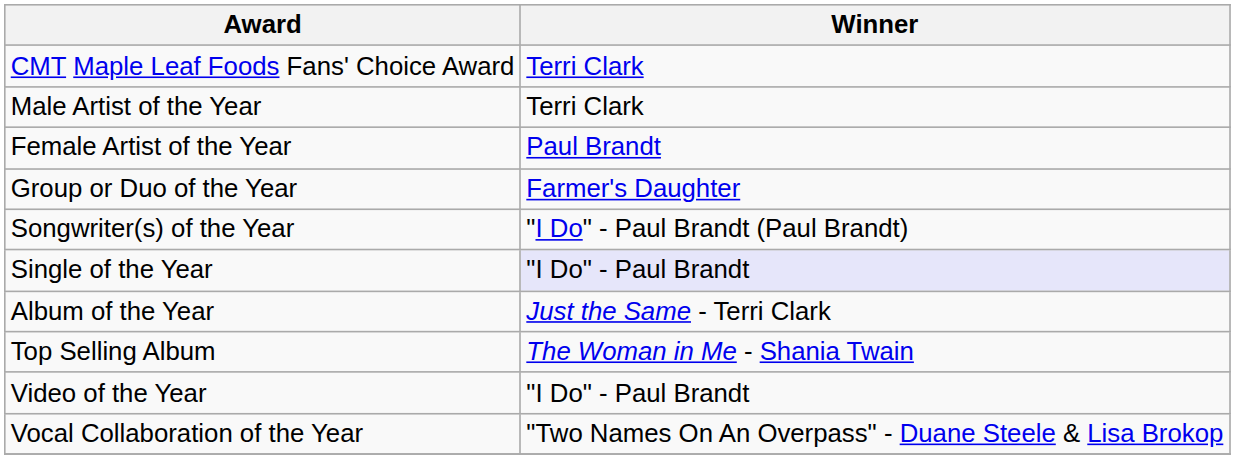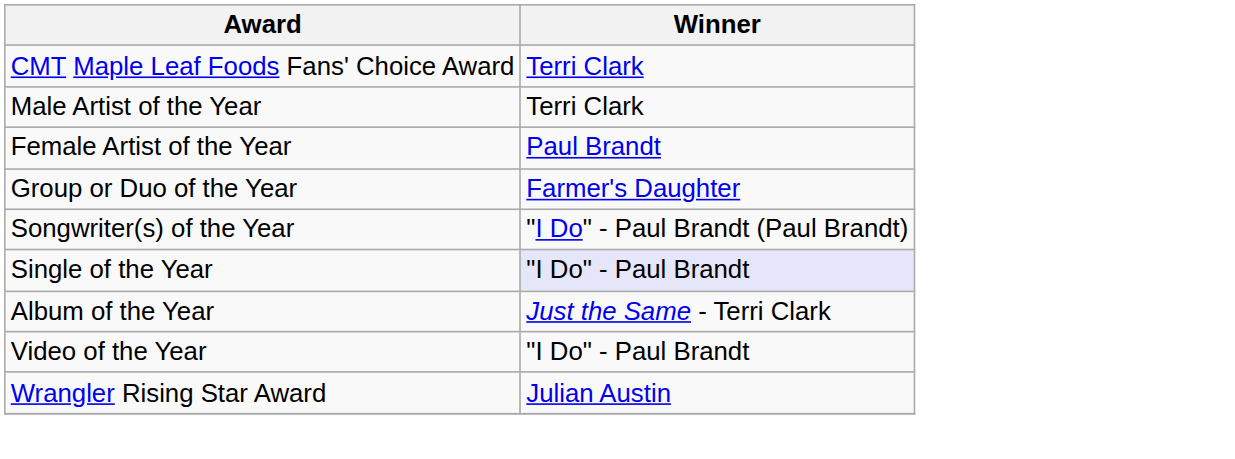- row: Top Selling Album | The Woman in Me - Shania Twain
+ row: Wrangler Rising Star Award | Julian Austin
- row: Vocal Collaboration of the Year | "Two Names On An Overpass" - Duane Steele & Lisa Brokop
